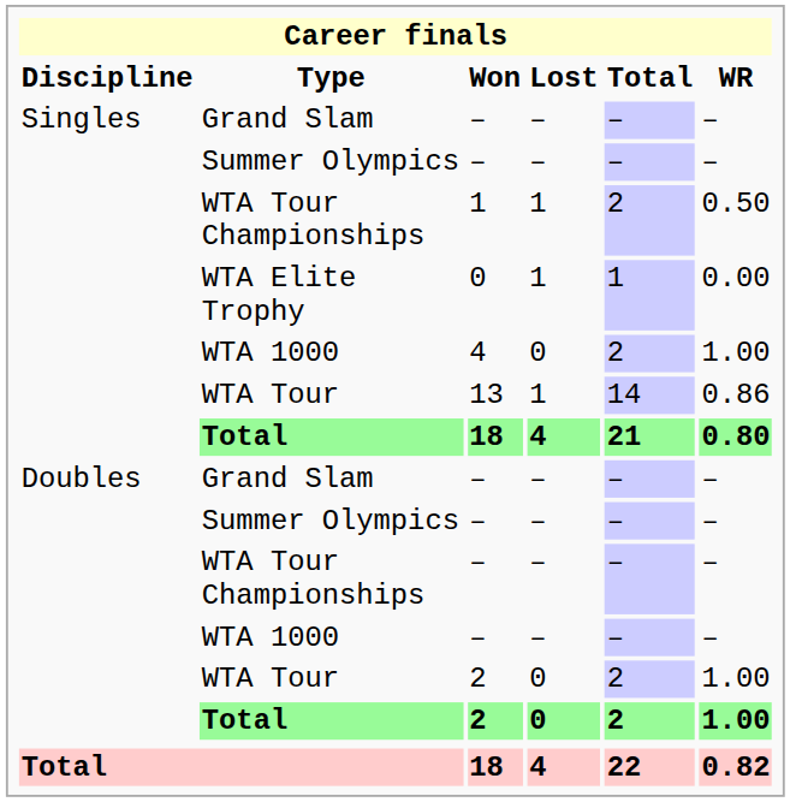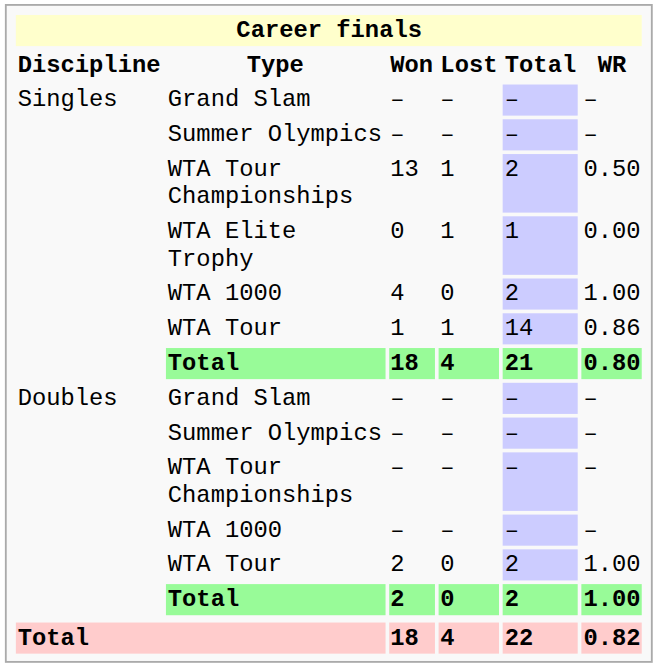Singles / WTA Tour Championships | Won: 1 -> 13
Singles / WTA Tour | Won: 13 -> 1
